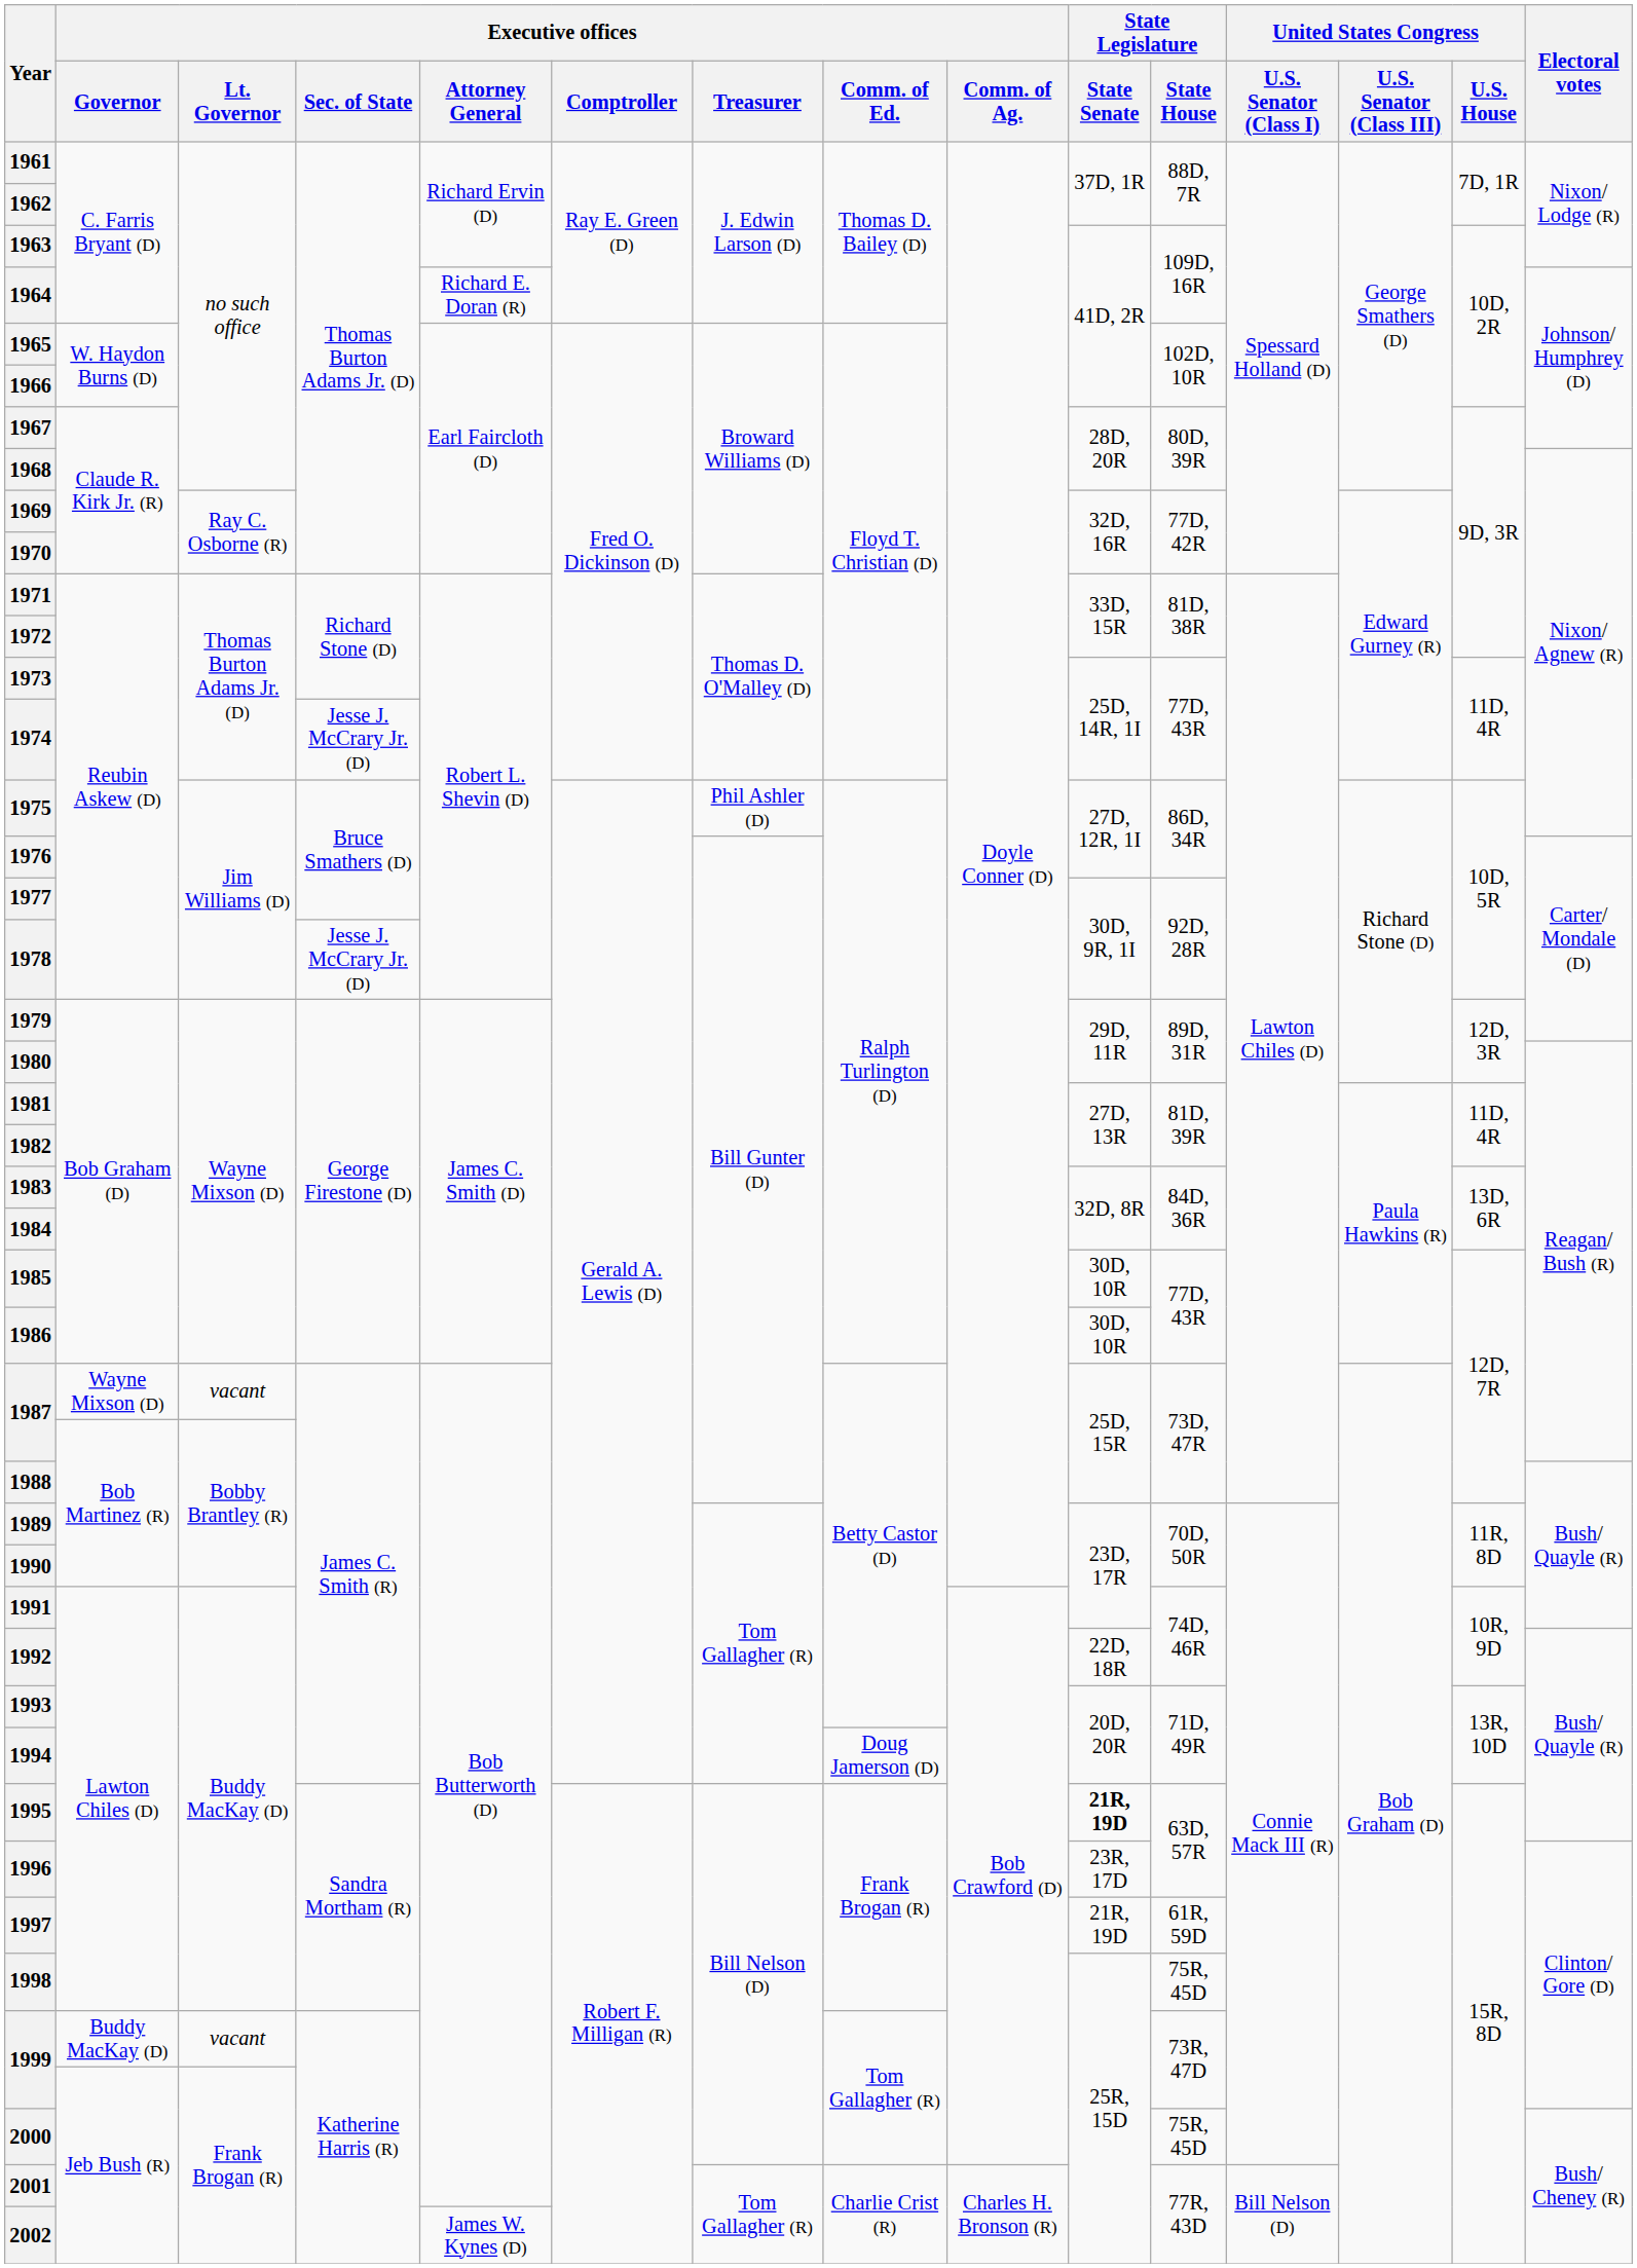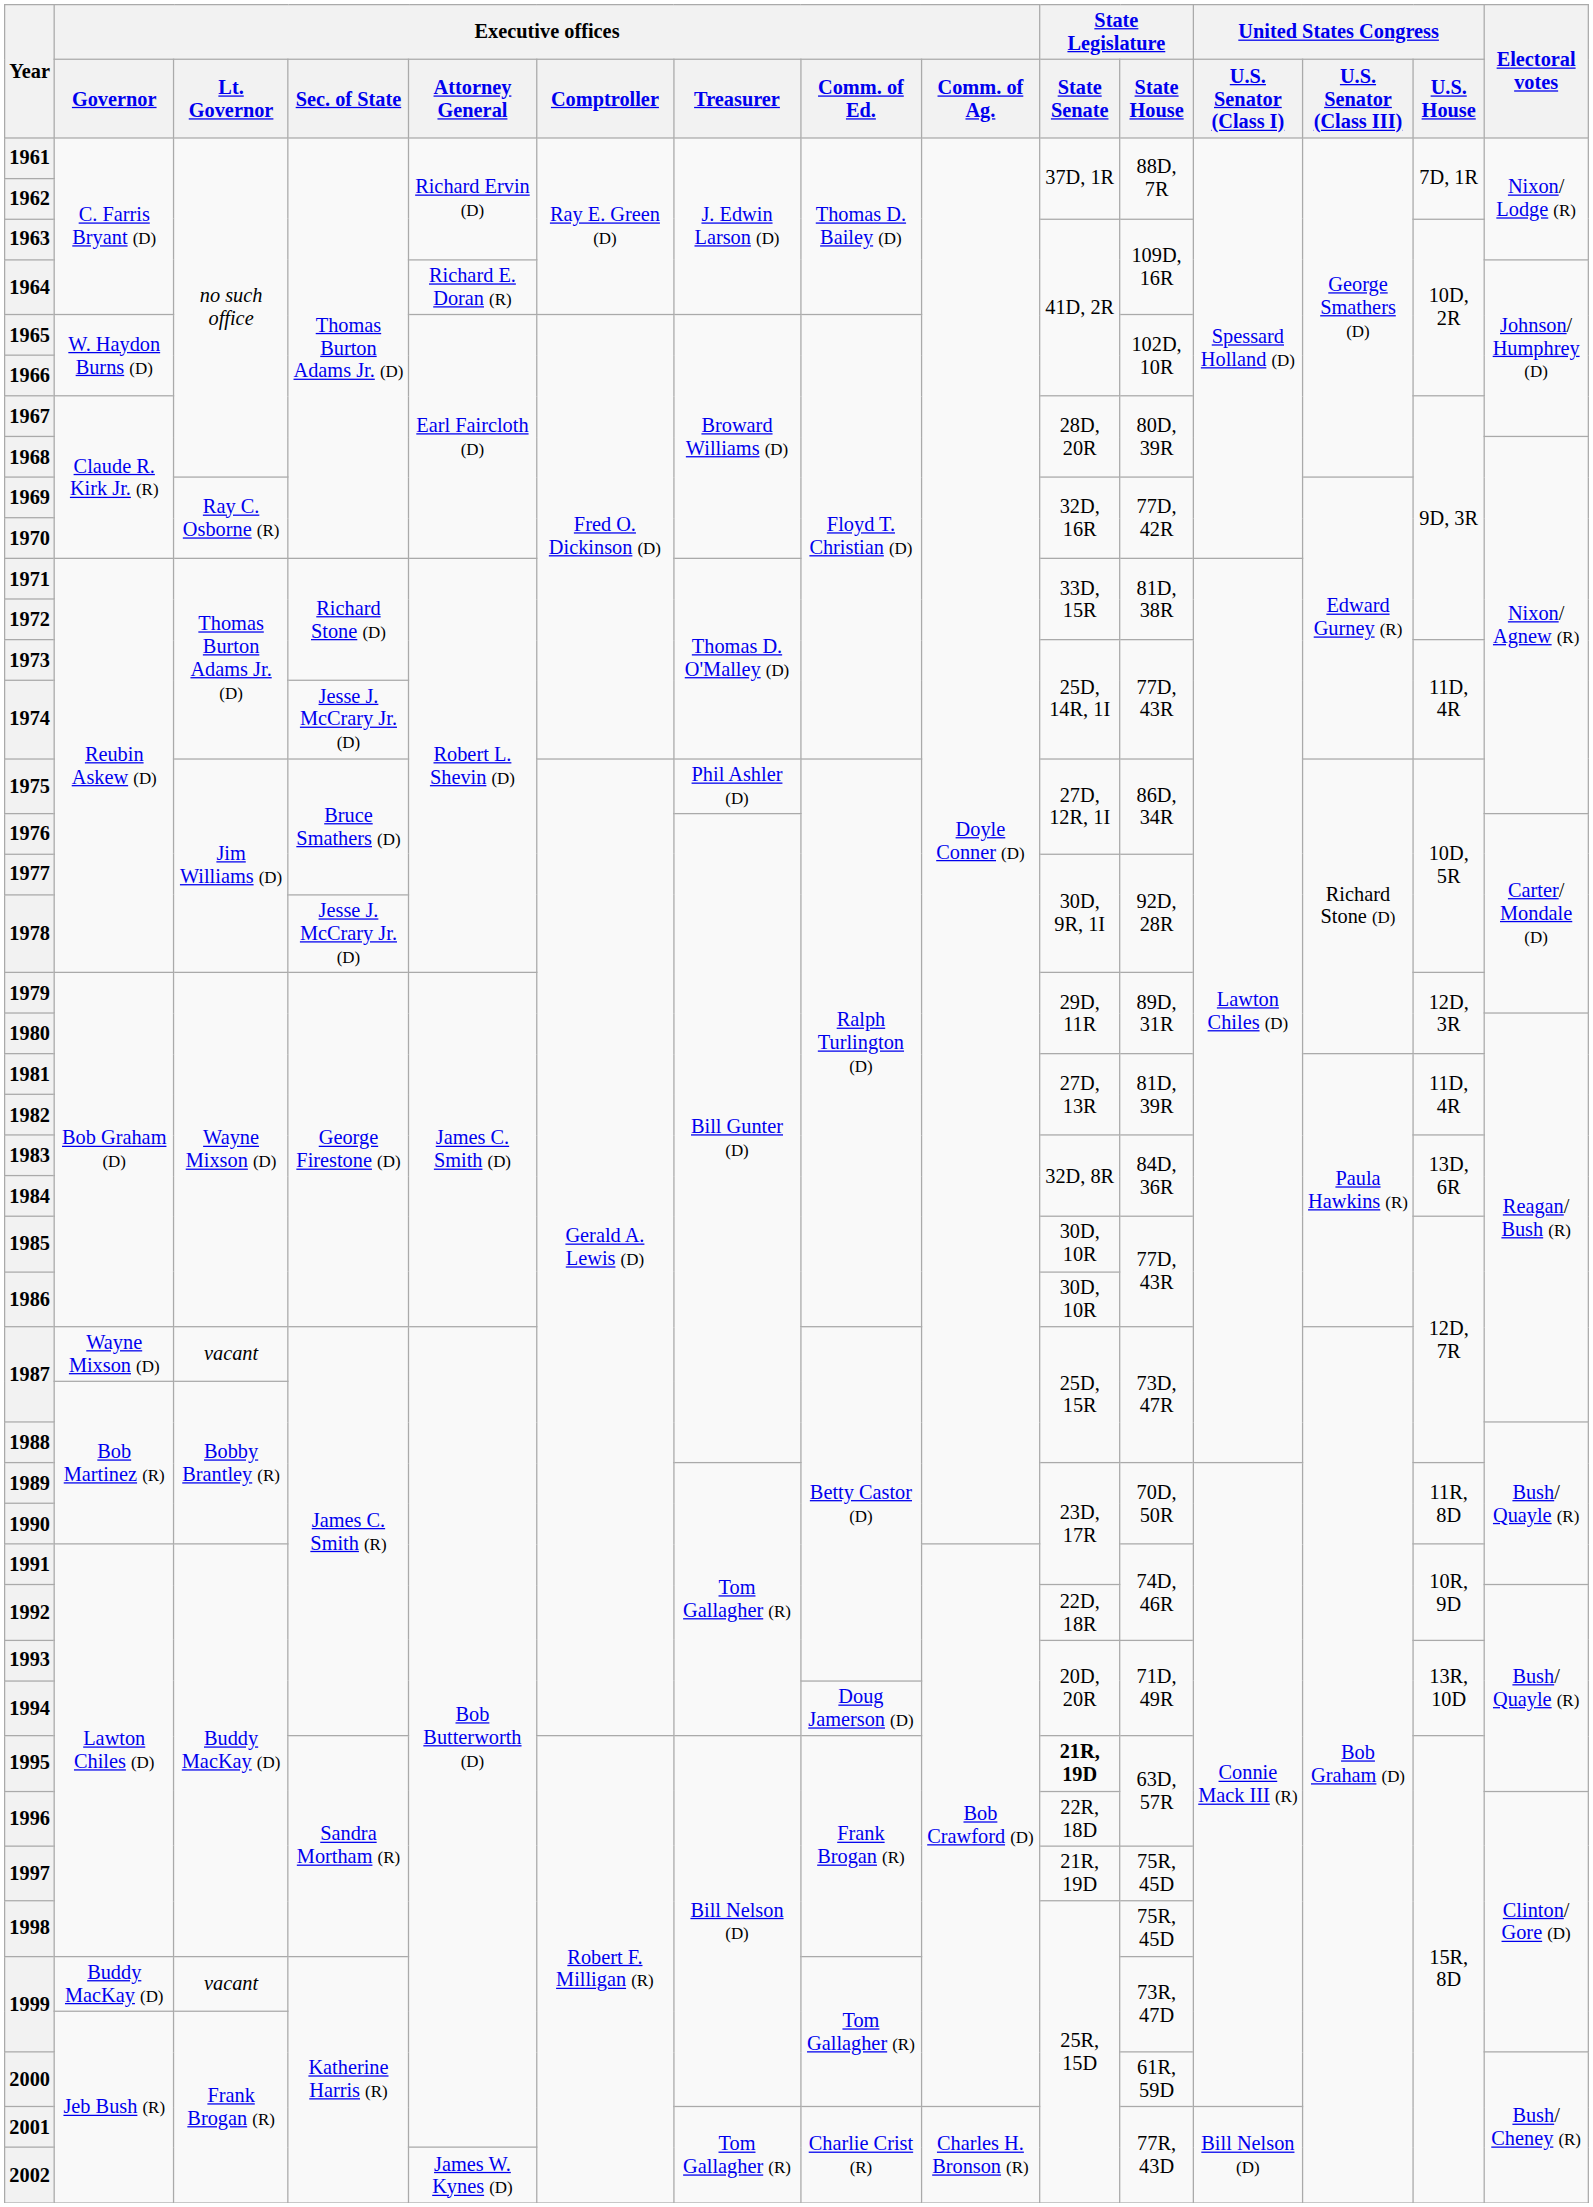1996 | State Legislature / State Senate: 23R, 17D -> 22R, 18D
1997 | State Legislature / State House: 61R, 59D -> 75R, 45D
2000 | State Legislature / State House: 75R, 45D -> 61R, 59D
